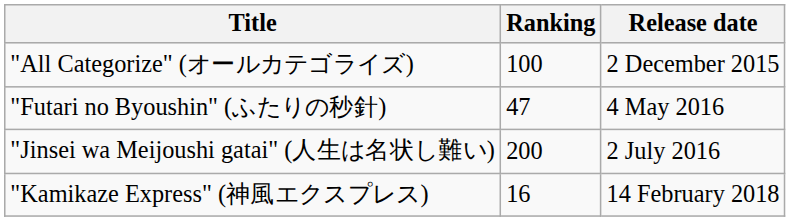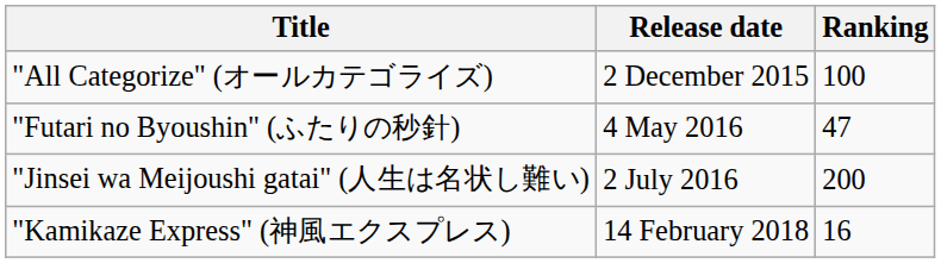columns swapped: Release date <-> Ranking
